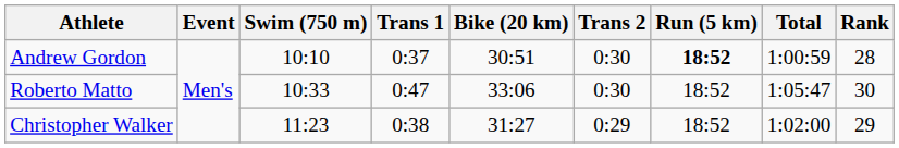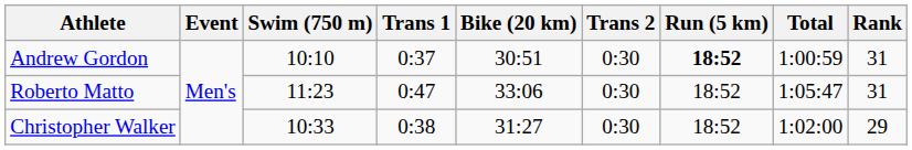Andrew Gordon | Rank: 28 -> 31
Roberto Matto | Swim (750 m): 10:33 -> 11:23
Roberto Matto | Rank: 30 -> 31
Christopher Walker | Swim (750 m): 11:23 -> 10:33
Christopher Walker | Trans 2: 0:29 -> 0:30
